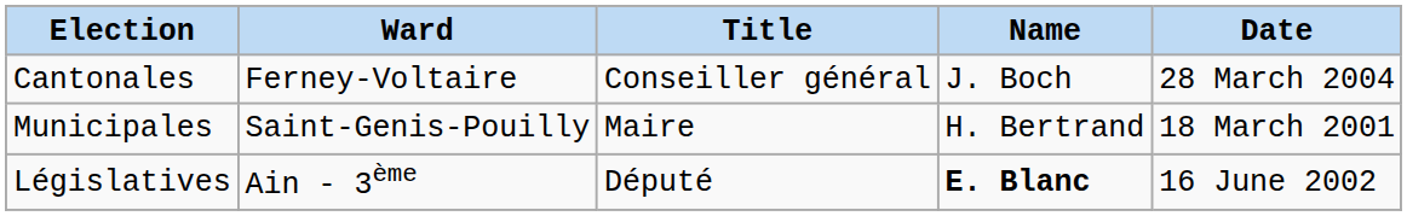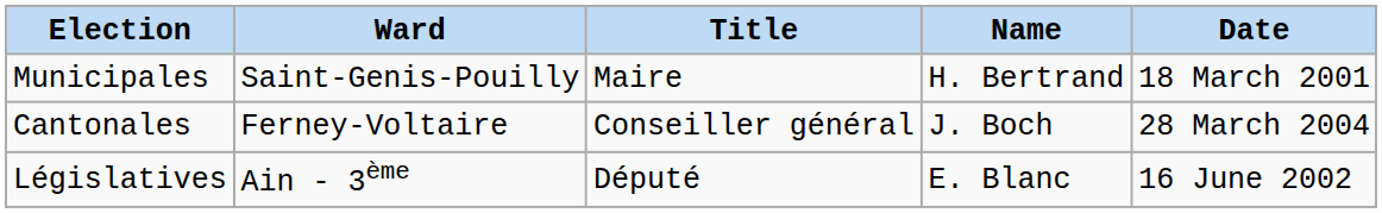rows swapped: Municipales <-> Cantonales
Législatives | Name: bold -> normal
